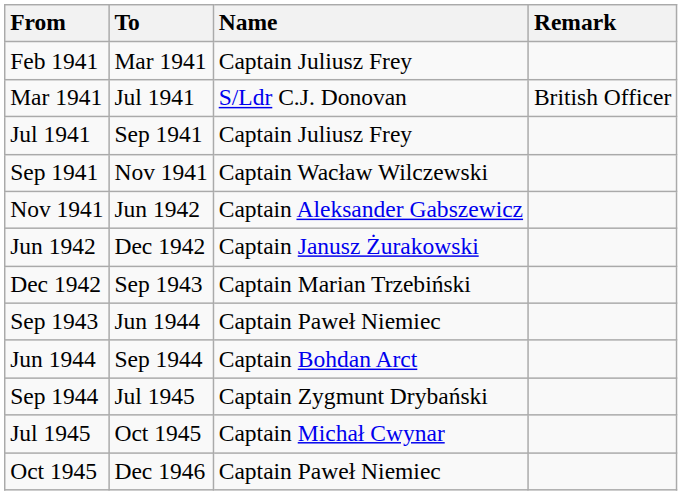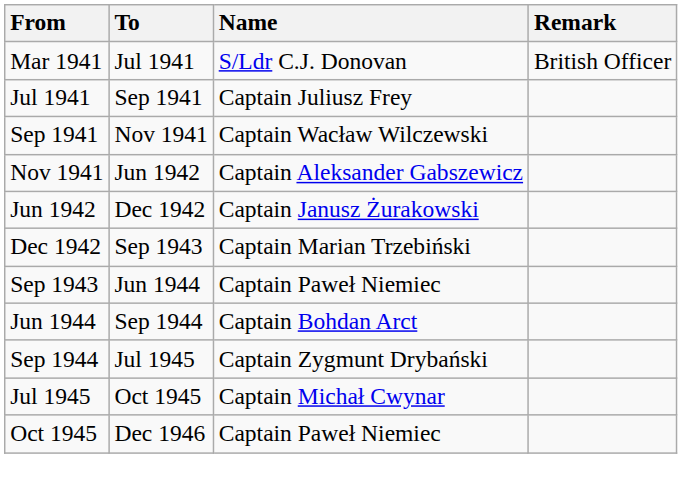- row: Feb 1941 | Mar 1941 | Captain Juliusz Frey
